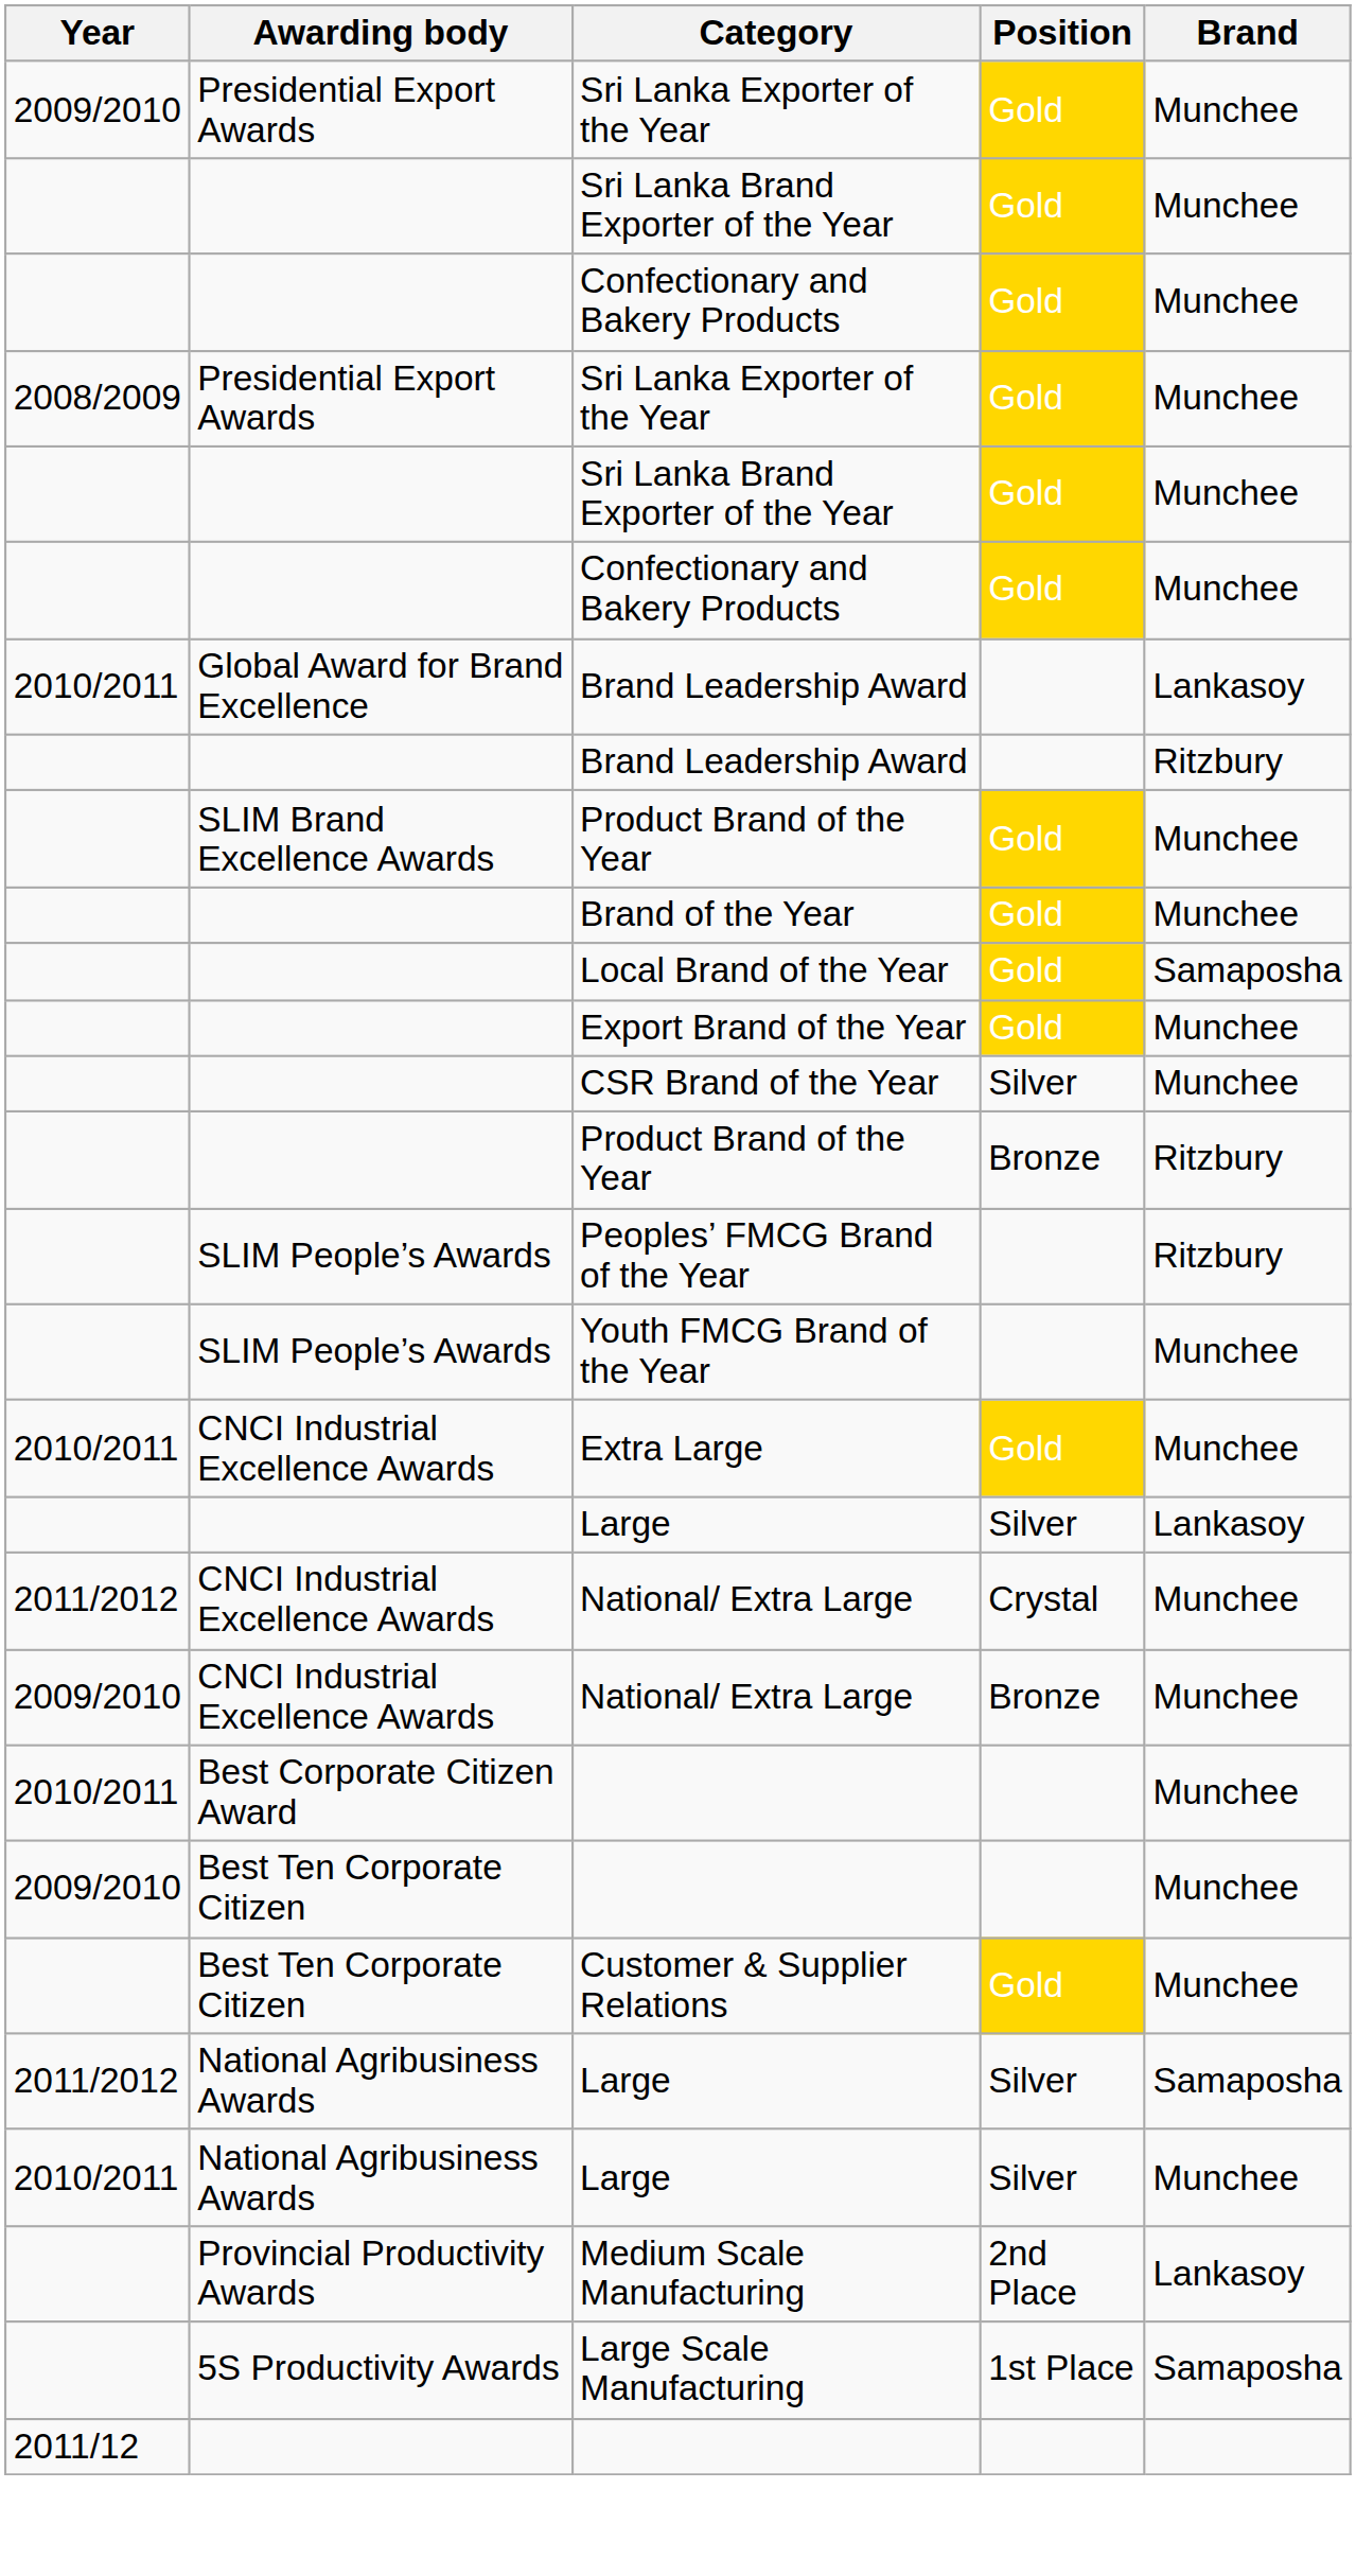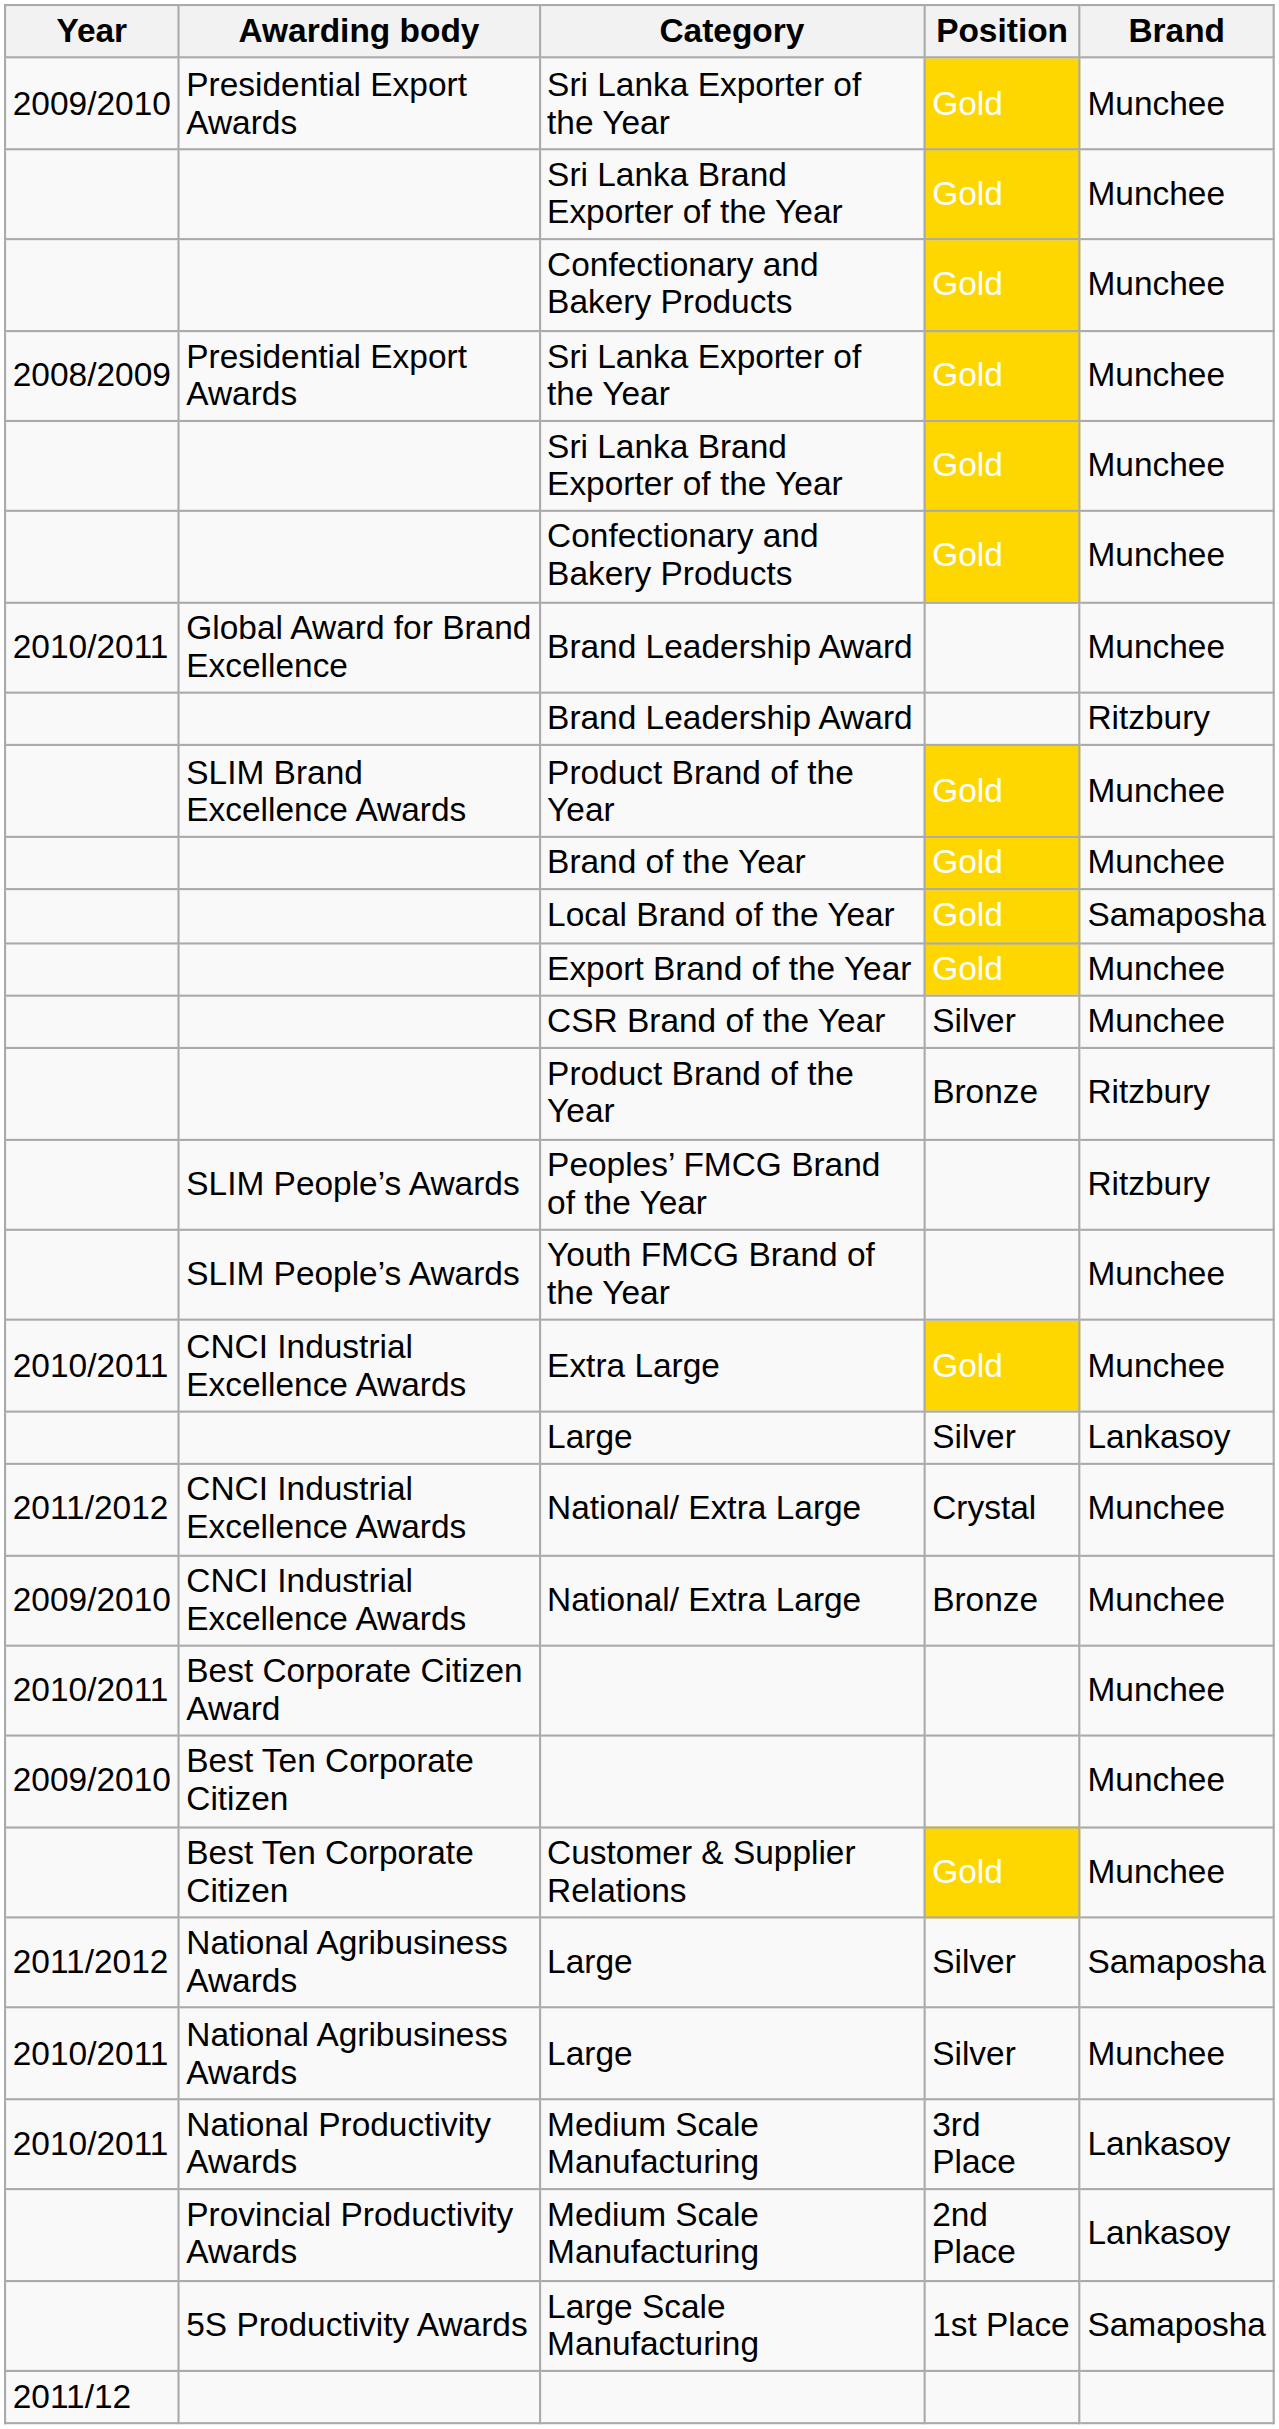2010/2011 / Brand Leadership Award | Brand: Lankasoy -> Munchee
+ row: 2010/2011 | National Productivity Awards | Medium Scale Manufacturing | 3rd Place | Lankasoy
